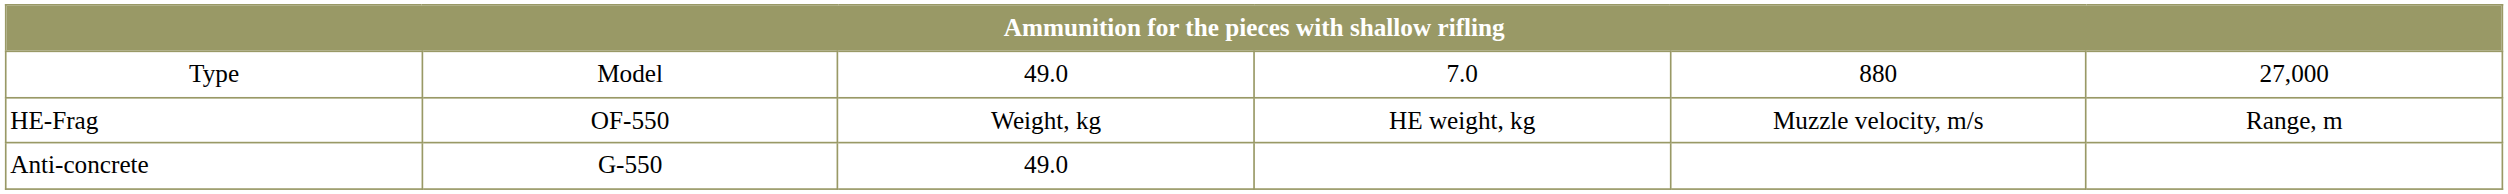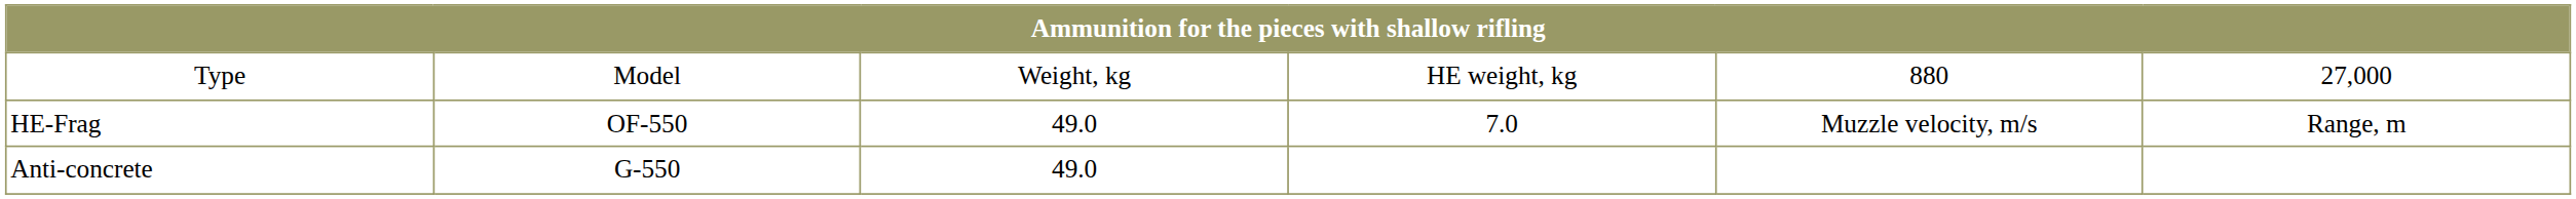Type | column 3: 49.0 -> Weight, kg
Type | column 4: 7.0 -> HE weight, kg
HE-Frag | column 3: Weight, kg -> 49.0
HE-Frag | column 4: HE weight, kg -> 7.0
